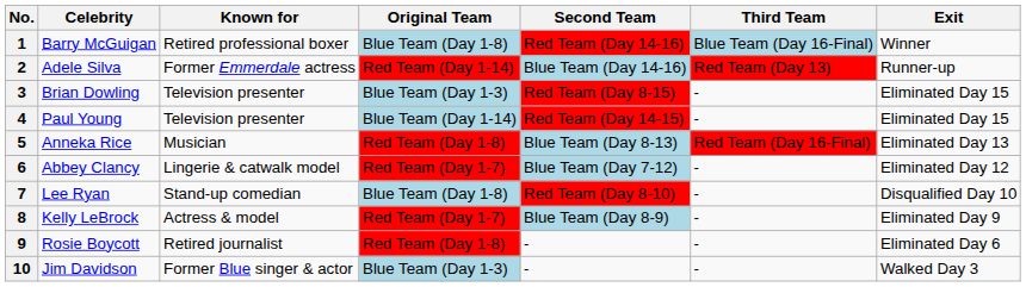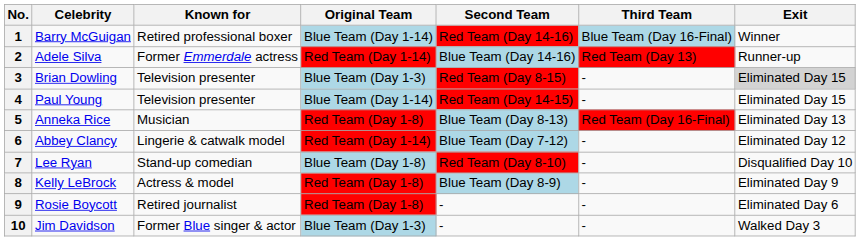1 | Original Team: Blue Team (Day 1-8) -> Blue Team (Day 1-14)
3 | Exit: no background -> lightgrey background
6 | Original Team: Red Team (Day 1-7) -> Red Team (Day 1-14)
8 | Original Team: Red Team (Day 1-7) -> Red Team (Day 1-8)
